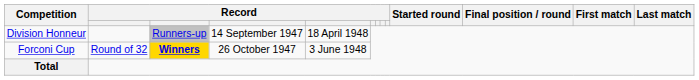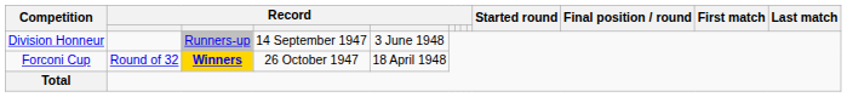Division Honneur | column 5: 18 April 1948 -> 3 June 1948
Forconi Cup | column 5: 3 June 1948 -> 18 April 1948
